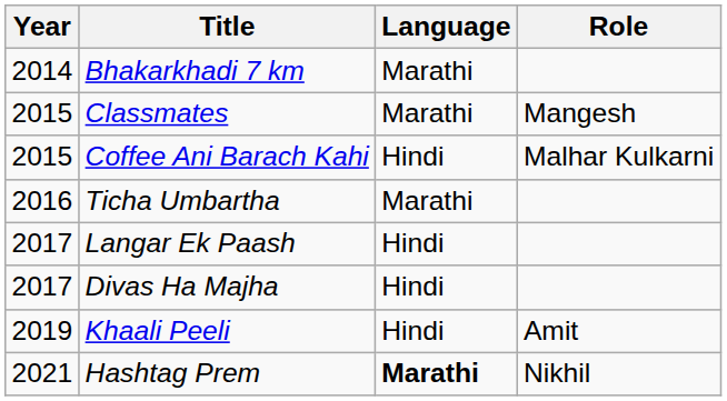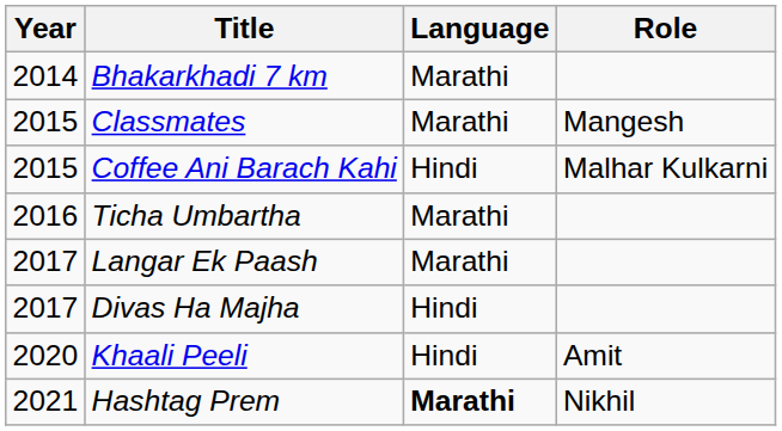Langar Ek Paash | Language: Hindi -> Marathi
Khaali Peeli | Year: 2019 -> 2020
